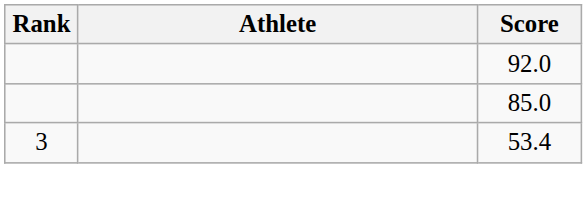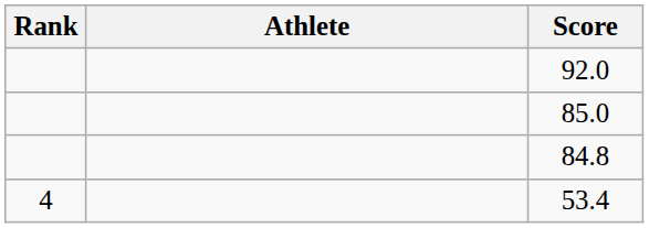+ row: 84.8
53.4 | Rank: 3 -> 4
